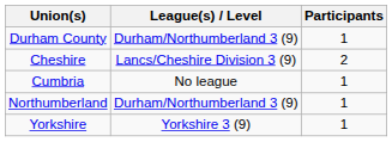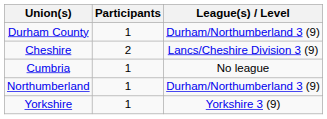columns swapped: League(s) / Level <-> Participants
